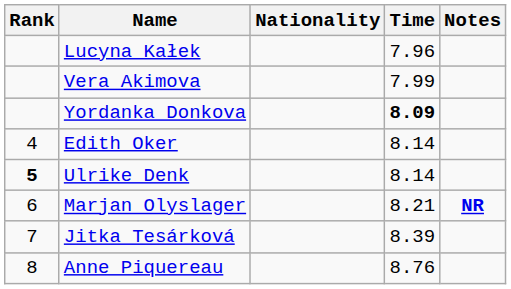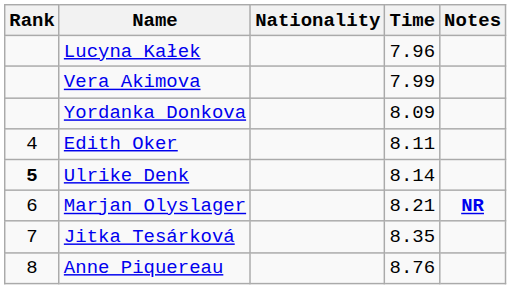Yordanka Donkova | Time: bold -> normal
Edith Oker | Time: 8.14 -> 8.11
Jitka Tesárková | Time: 8.39 -> 8.35
